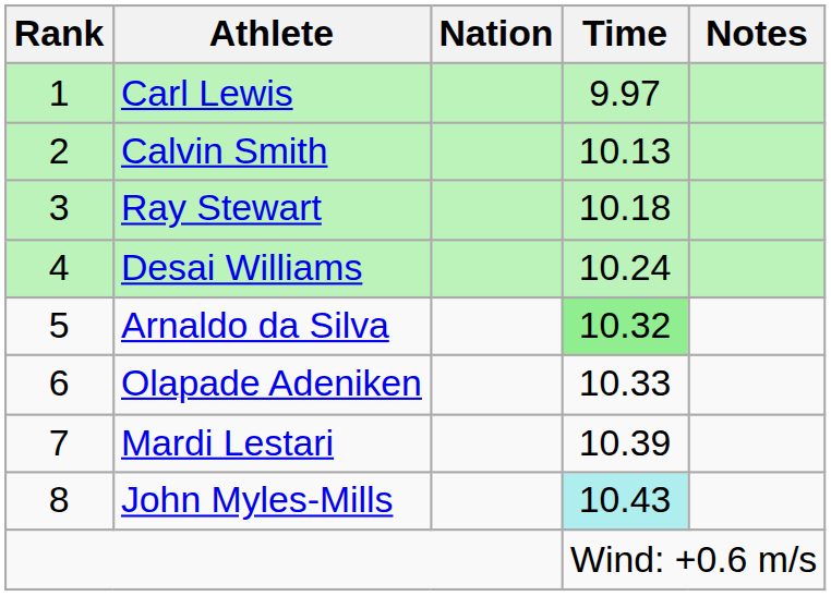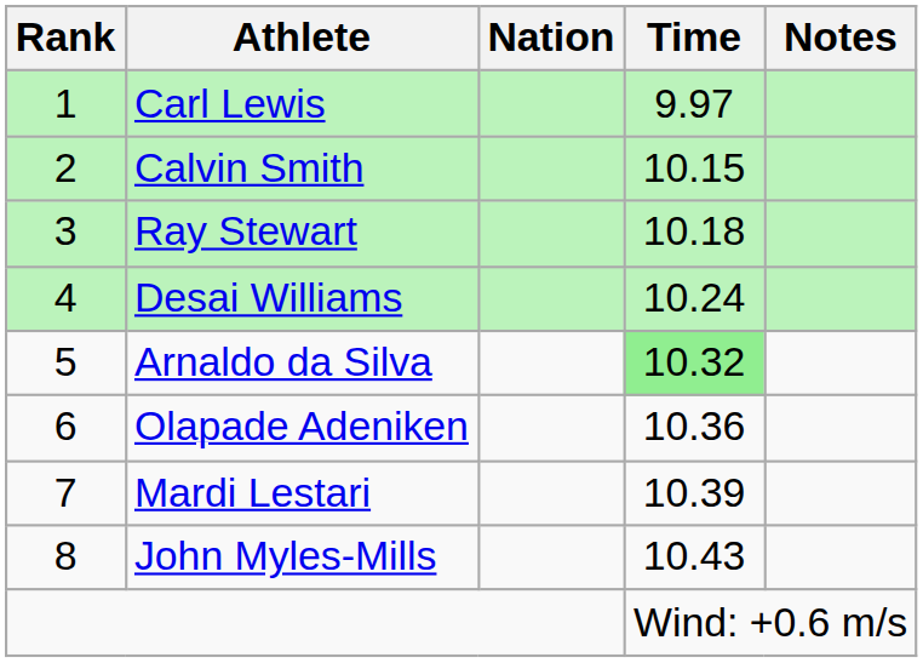Calvin Smith | Time: 10.13 -> 10.15
Olapade Adeniken | Time: 10.33 -> 10.36
John Myles-Mills | Time: paleturquoise background -> no background
